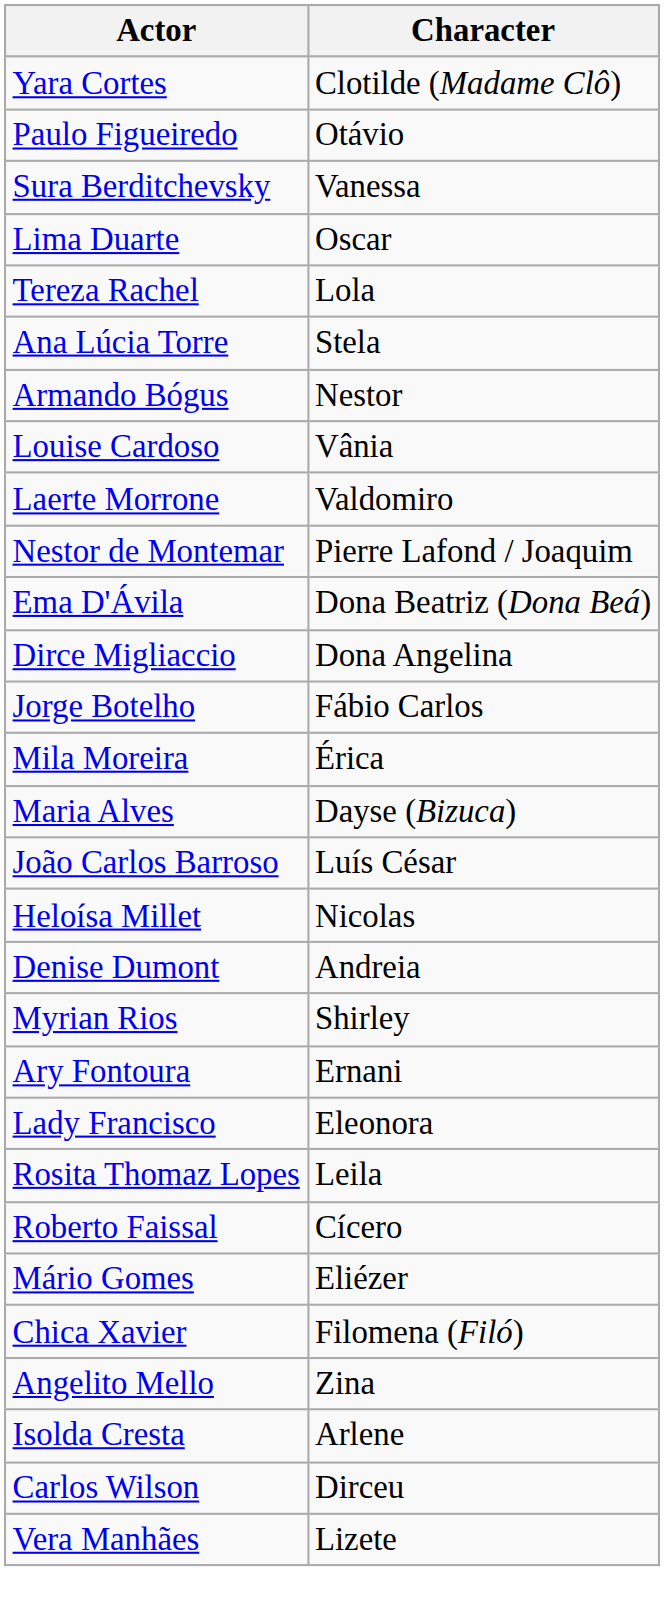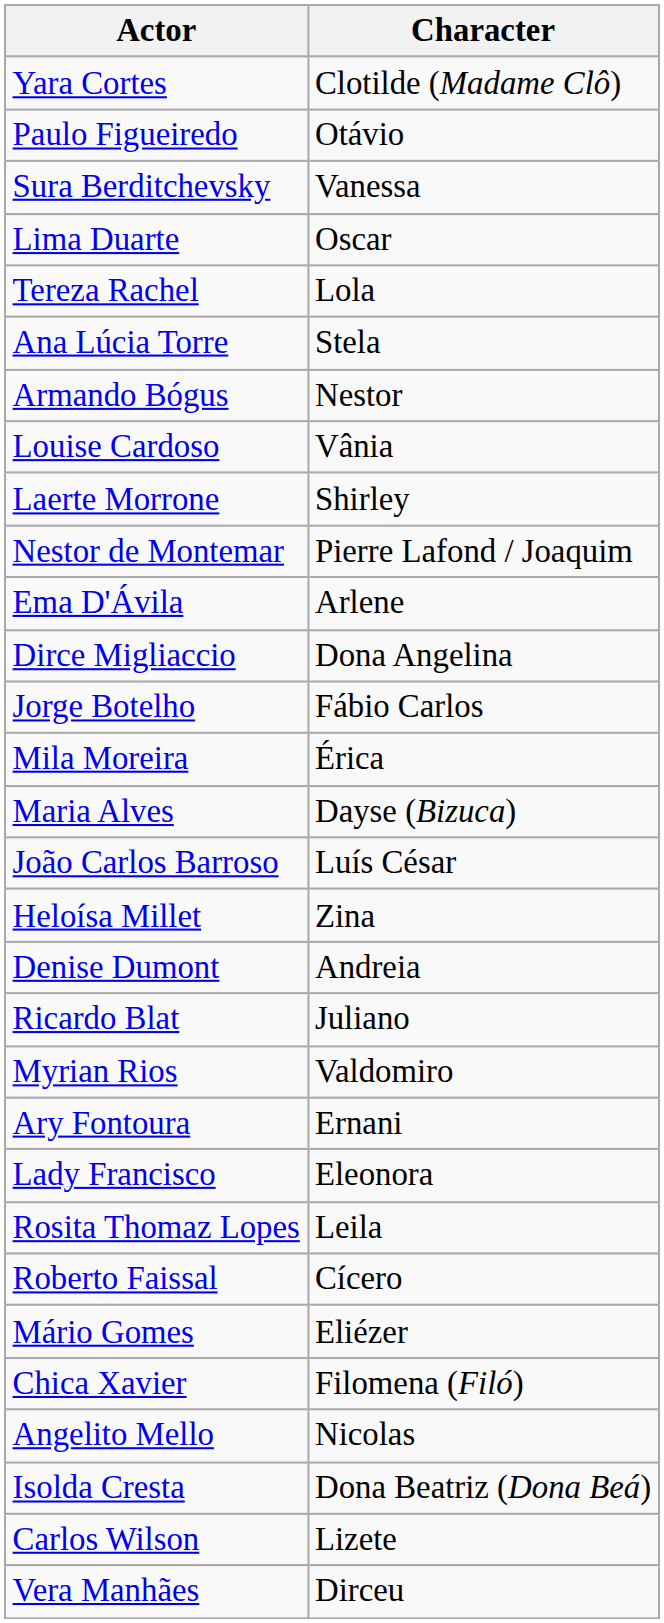Laerte Morrone | Character: Valdomiro -> Shirley
Ema D'Ávila | Character: Dona Beatriz (Dona Beá) -> Arlene
Heloísa Millet | Character: Nicolas -> Zina
+ row: Ricardo Blat | Juliano
Myrian Rios | Character: Shirley -> Valdomiro
Angelito Mello | Character: Zina -> Nicolas
Isolda Cresta | Character: Arlene -> Dona Beatriz (Dona Beá)
Carlos Wilson | Character: Dirceu -> Lizete
Vera Manhães | Character: Lizete -> Dirceu
